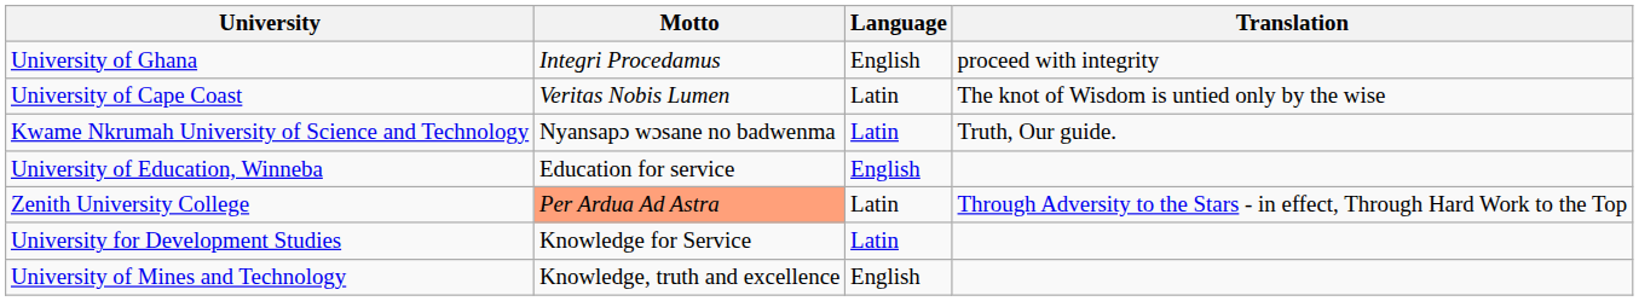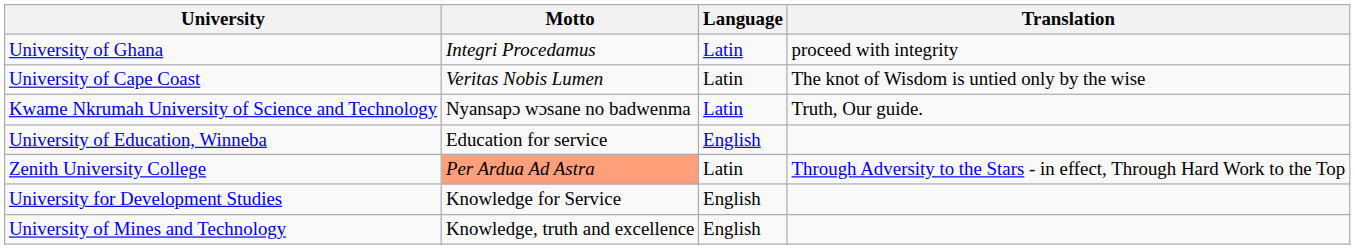University of Ghana | Language: English -> Latin
University for Development Studies | Language: Latin -> English
